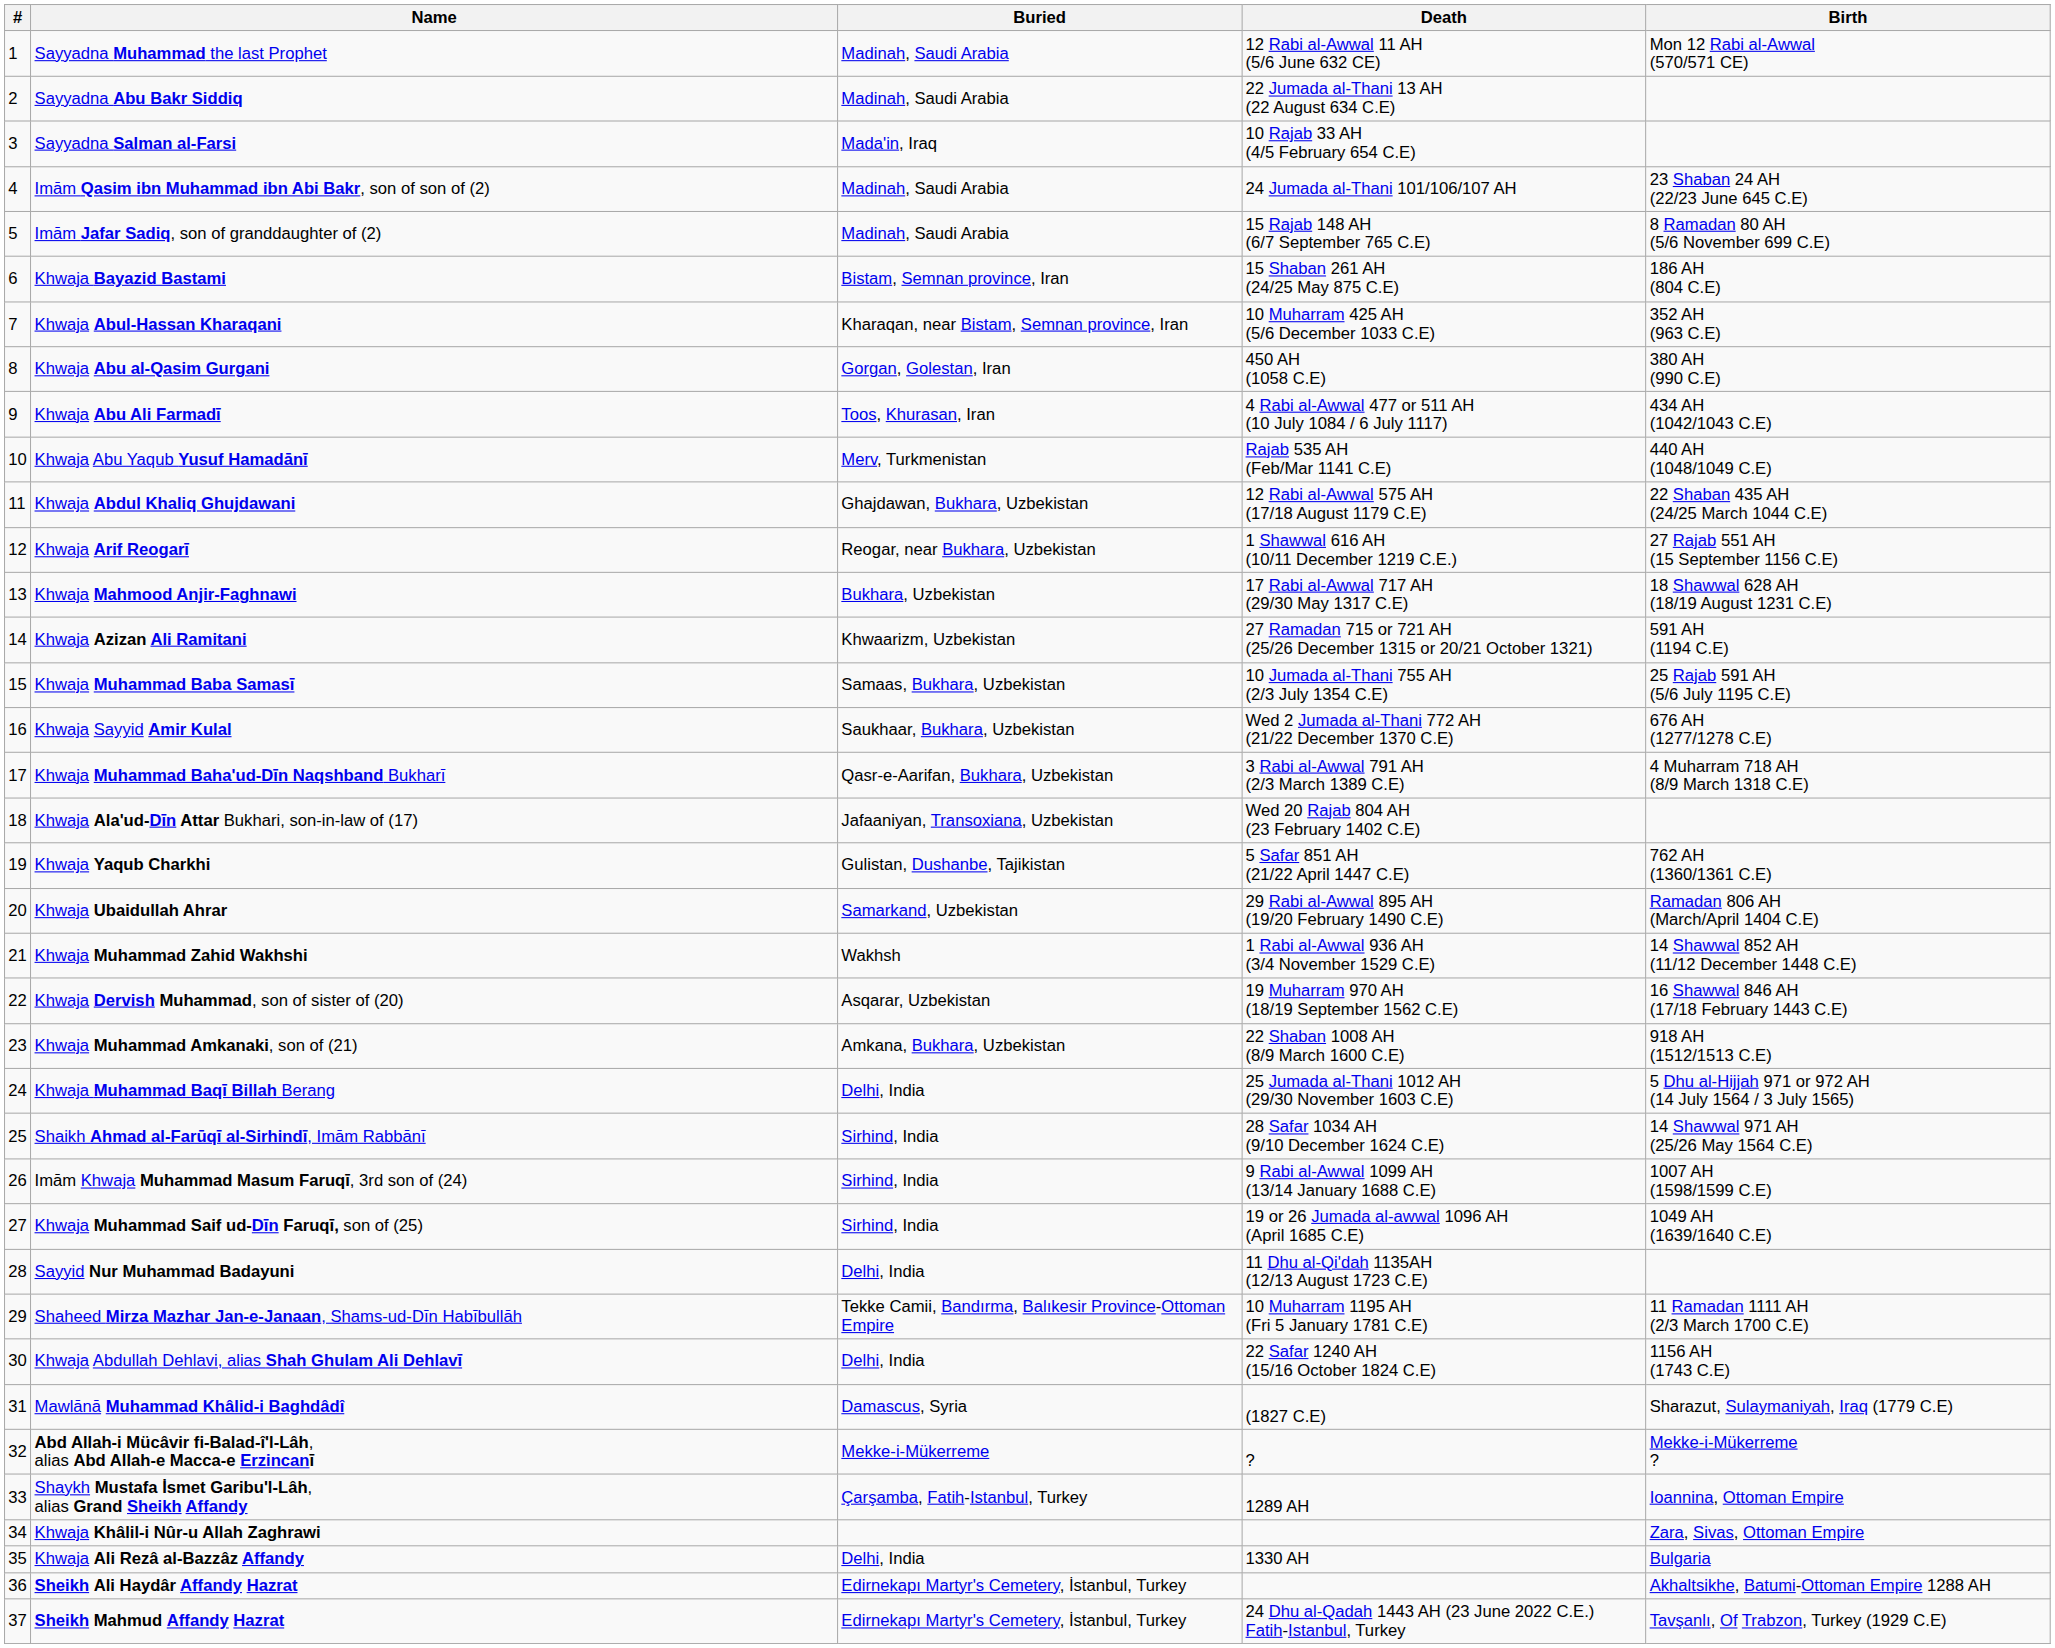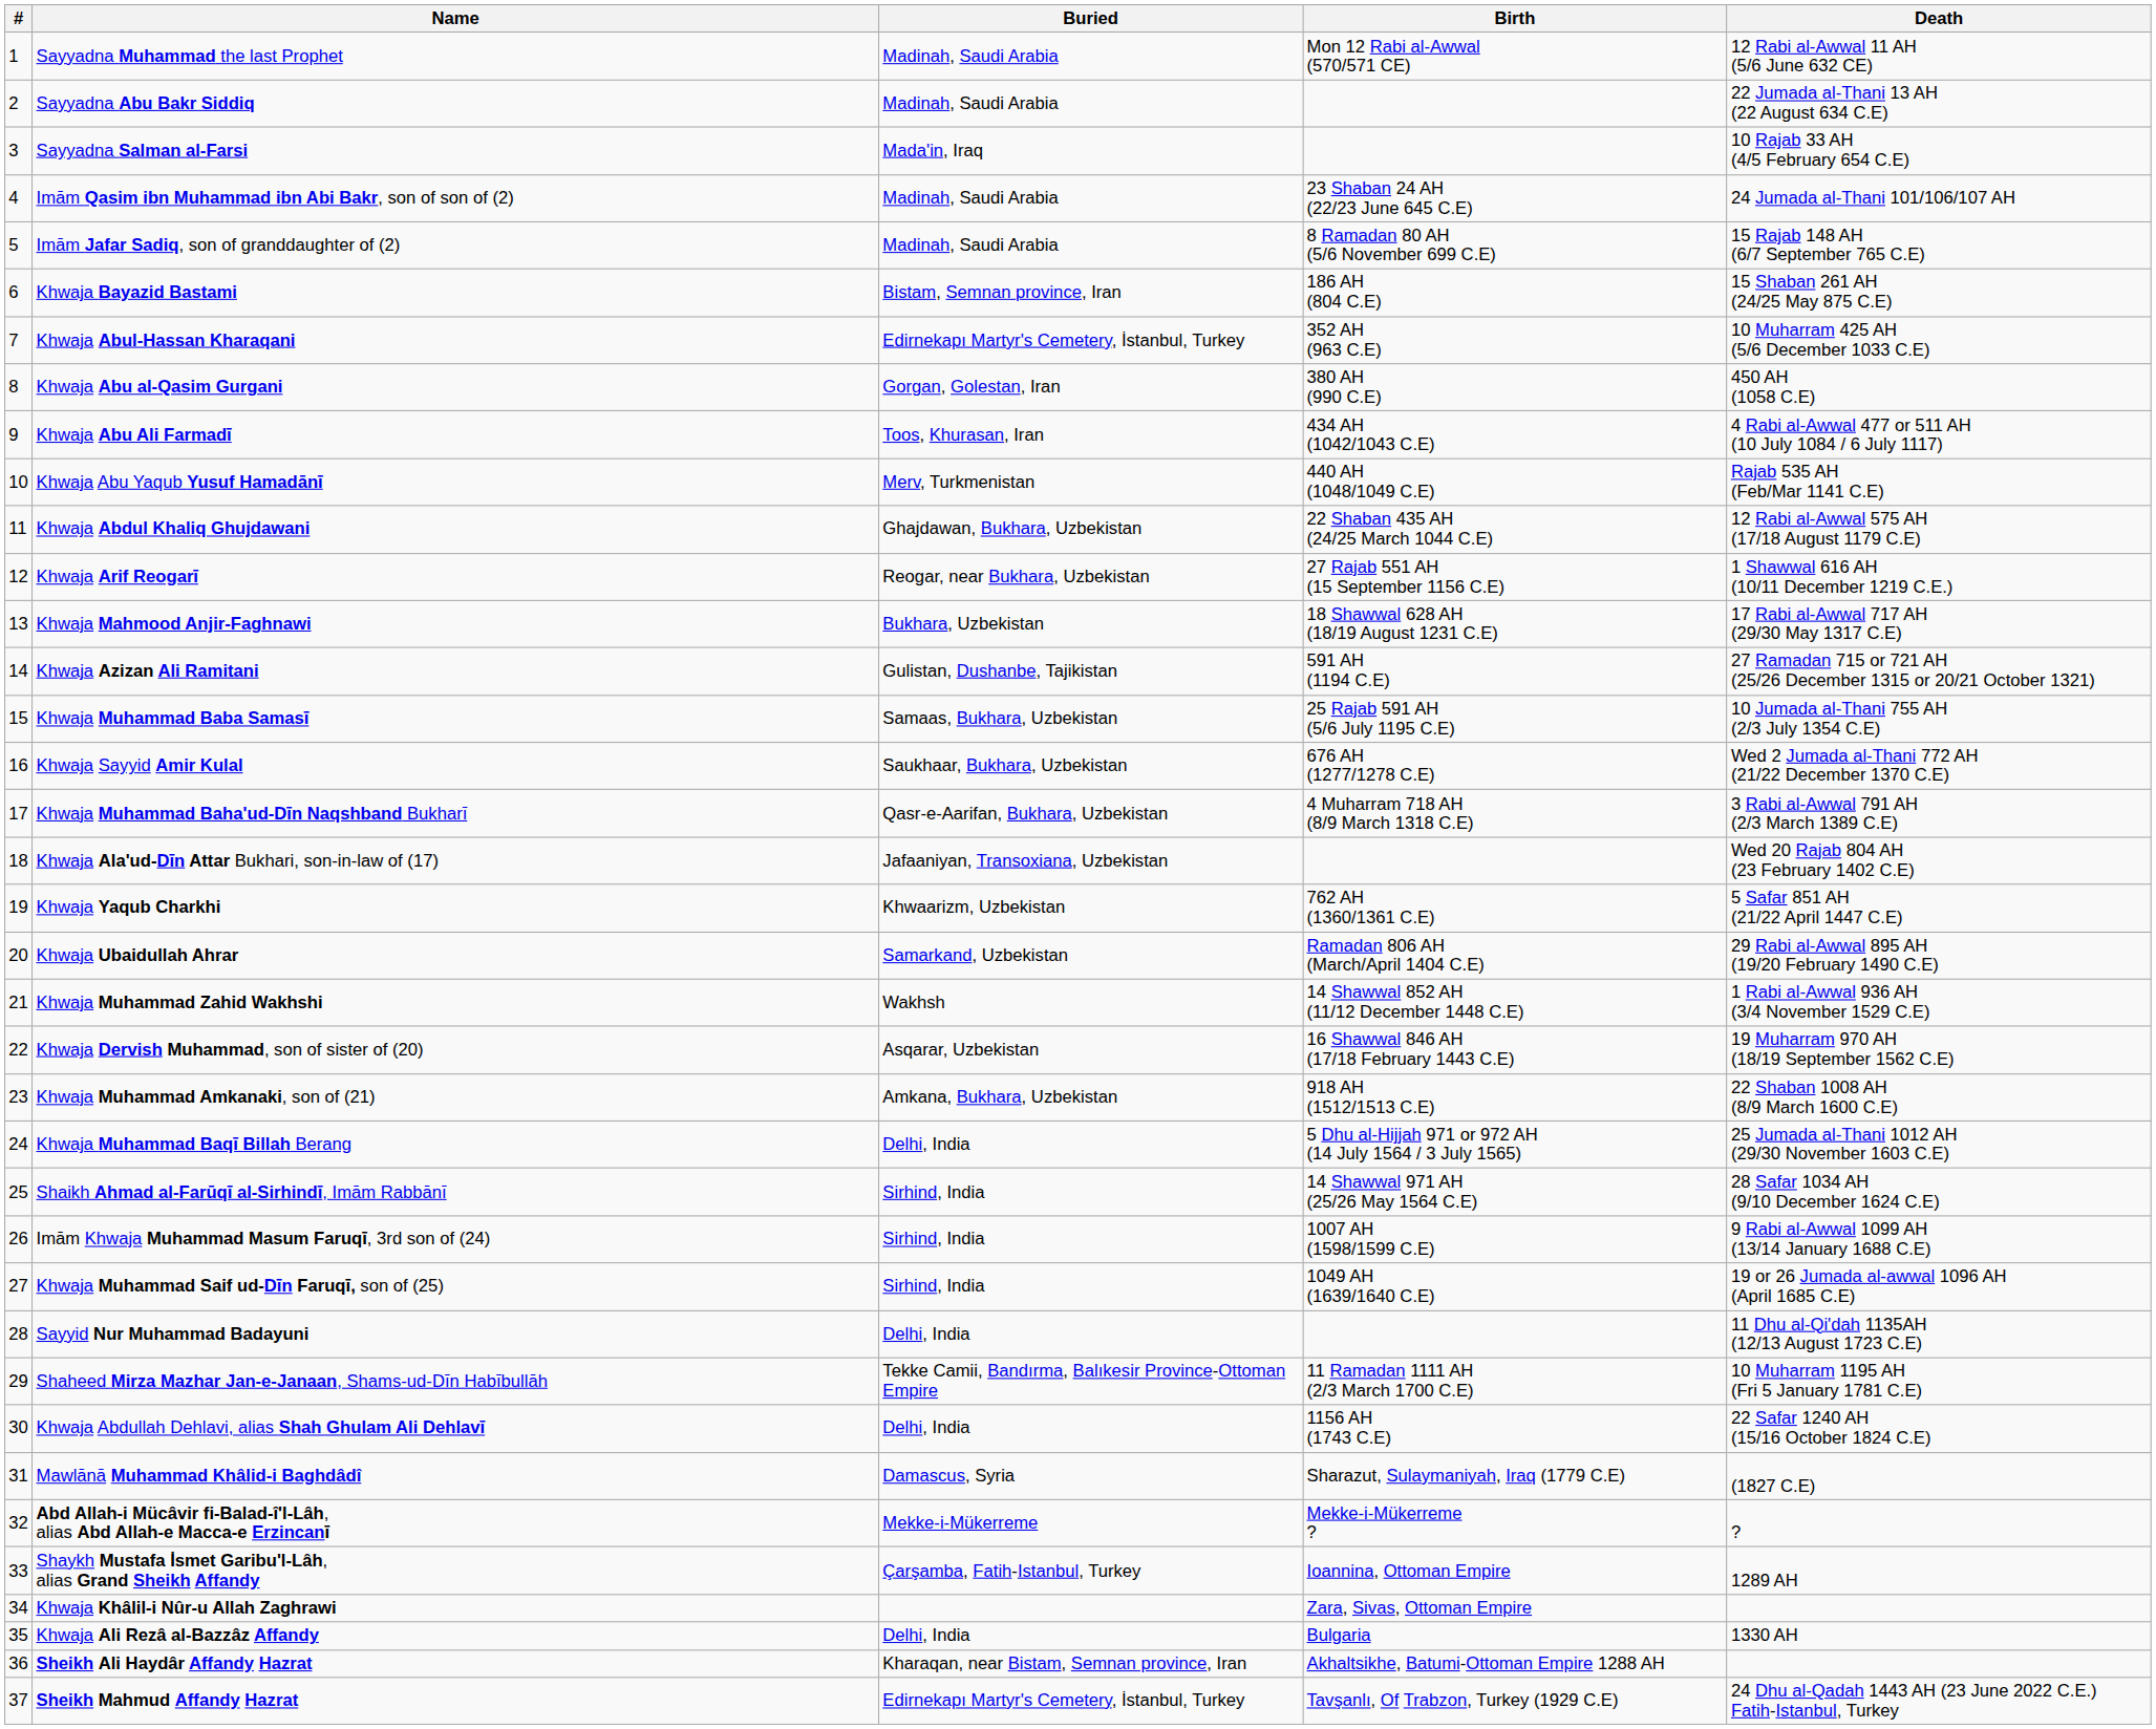columns swapped: Birth <-> Death
Khwaja Abul-Hassan Kharaqani | Buried: Kharaqan, near Bistam, Semnan province, Iran -> Edirnekapı Martyr's Cemetery, İstanbul, Turkey
Khwaja Azizan Ali Ramitani | Buried: Khwaarizm, Uzbekistan -> Gulistan, Dushanbe, Tajikistan
Khwaja Yaqub Charkhi | Buried: Gulistan, Dushanbe, Tajikistan -> Khwaarizm, Uzbekistan
Sheikh Ali Haydâr Affandy Hazrat | Buried: Edirnekapı Martyr's Cemetery, İstanbul, Turkey -> Kharaqan, near Bistam, Semnan province, Iran
